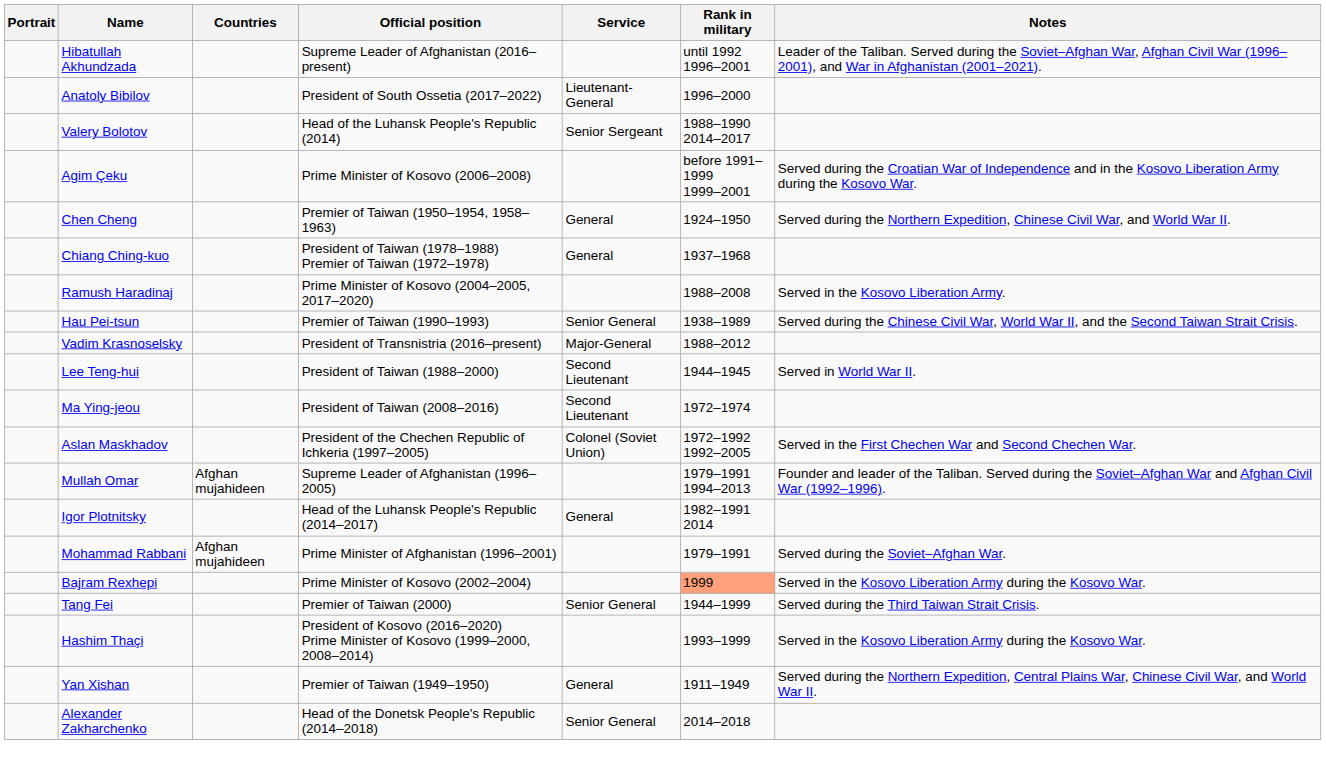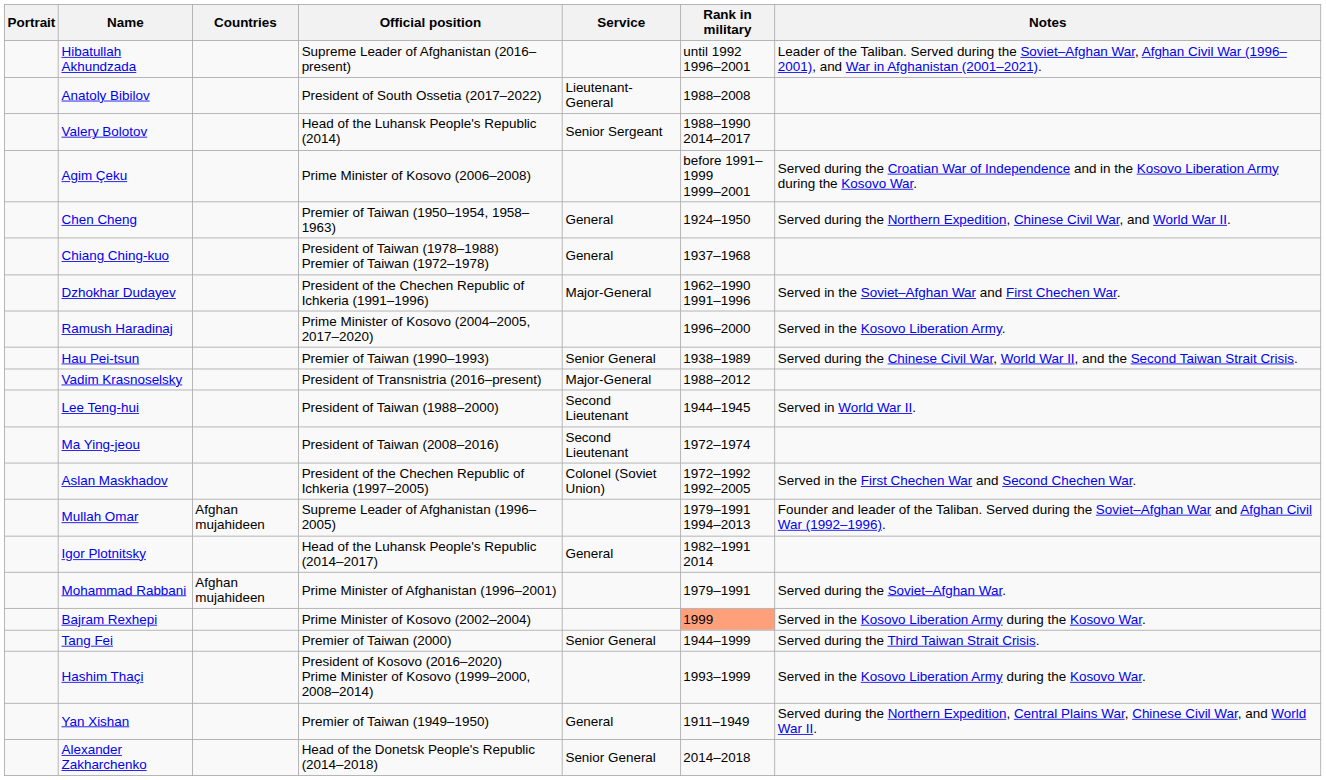Anatoly Bibilov | Rank in military: 1996–2000 -> 1988–2008
+ row: Dzhokhar Dudayev | President of the Chechen Republic of Ichkeria (1991–1996) | Major-General | 1962–1990 1991–1996 | Served in the Soviet–Afghan War and First Chechen War.
Ramush Haradinaj | Rank in military: 1988–2008 -> 1996–2000
